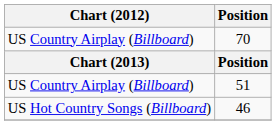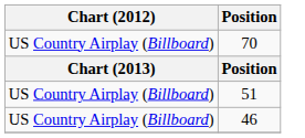46 | Chart (2012): US Hot Country Songs (Billboard) -> US Country Airplay (Billboard)
